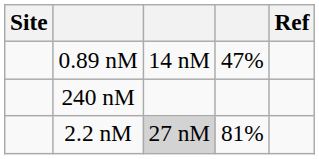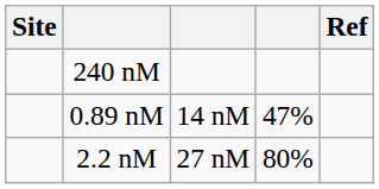rows swapped: 0.89 nM <-> 240 nM
2.2 nM | column 3: lightgrey background -> no background
2.2 nM | column 4: 81% -> 80%
